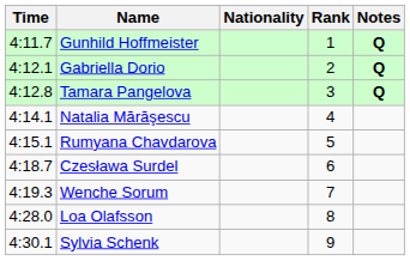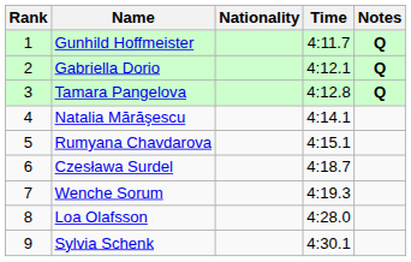columns swapped: Rank <-> Time
